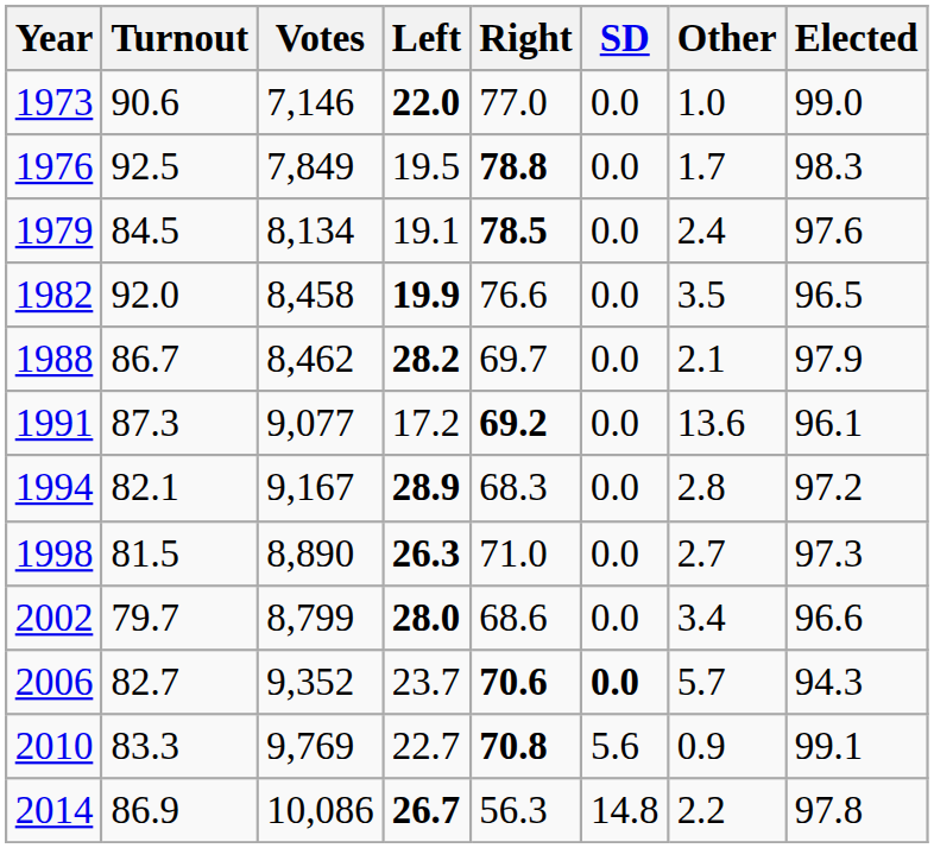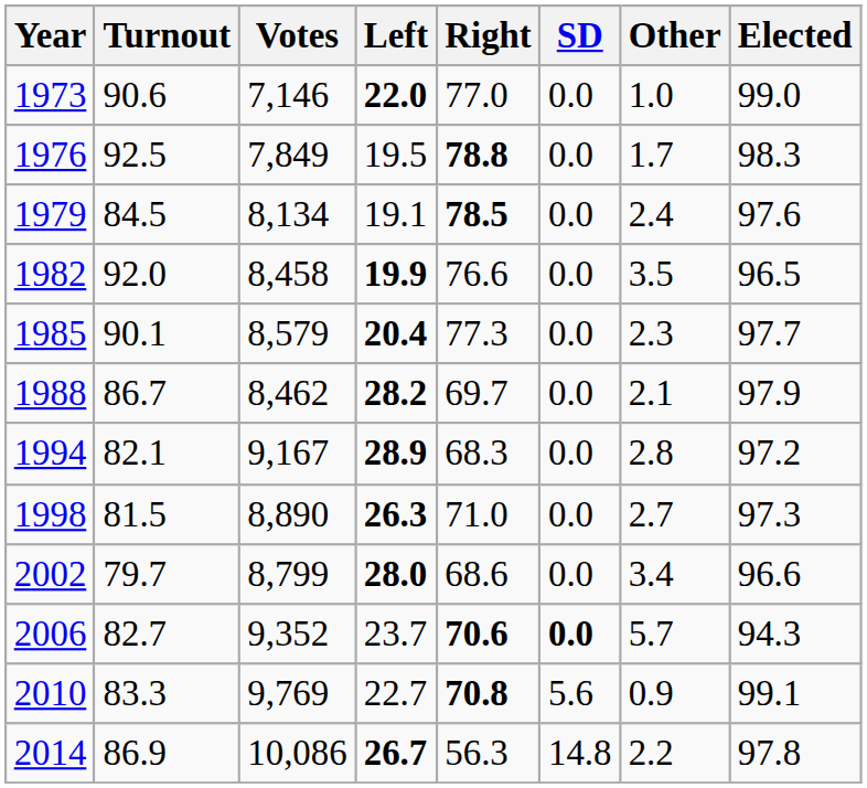+ row: 1985 | 90.1 | 8,579 | 20.4 | 77.3 | 0.0 | 2.3 | 97.7
- row: 1991 | 87.3 | 9,077 | 17.2 | 69.2 | 0.0 | 13.6 | 96.1
